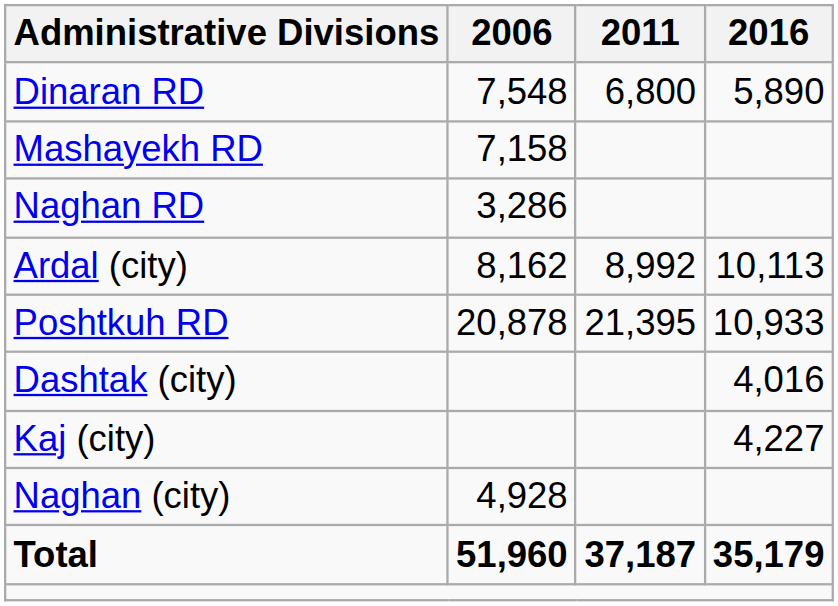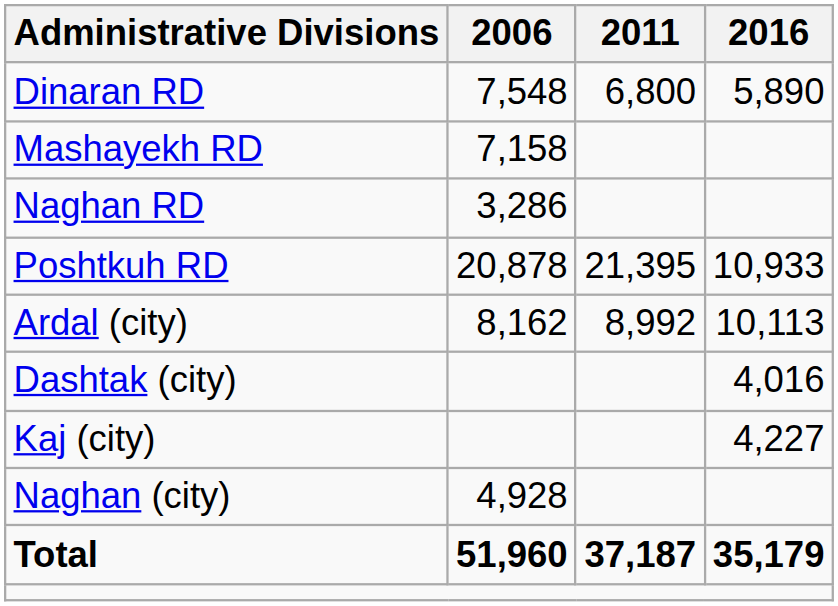rows swapped: Poshtkuh RD <-> Ardal (city)
